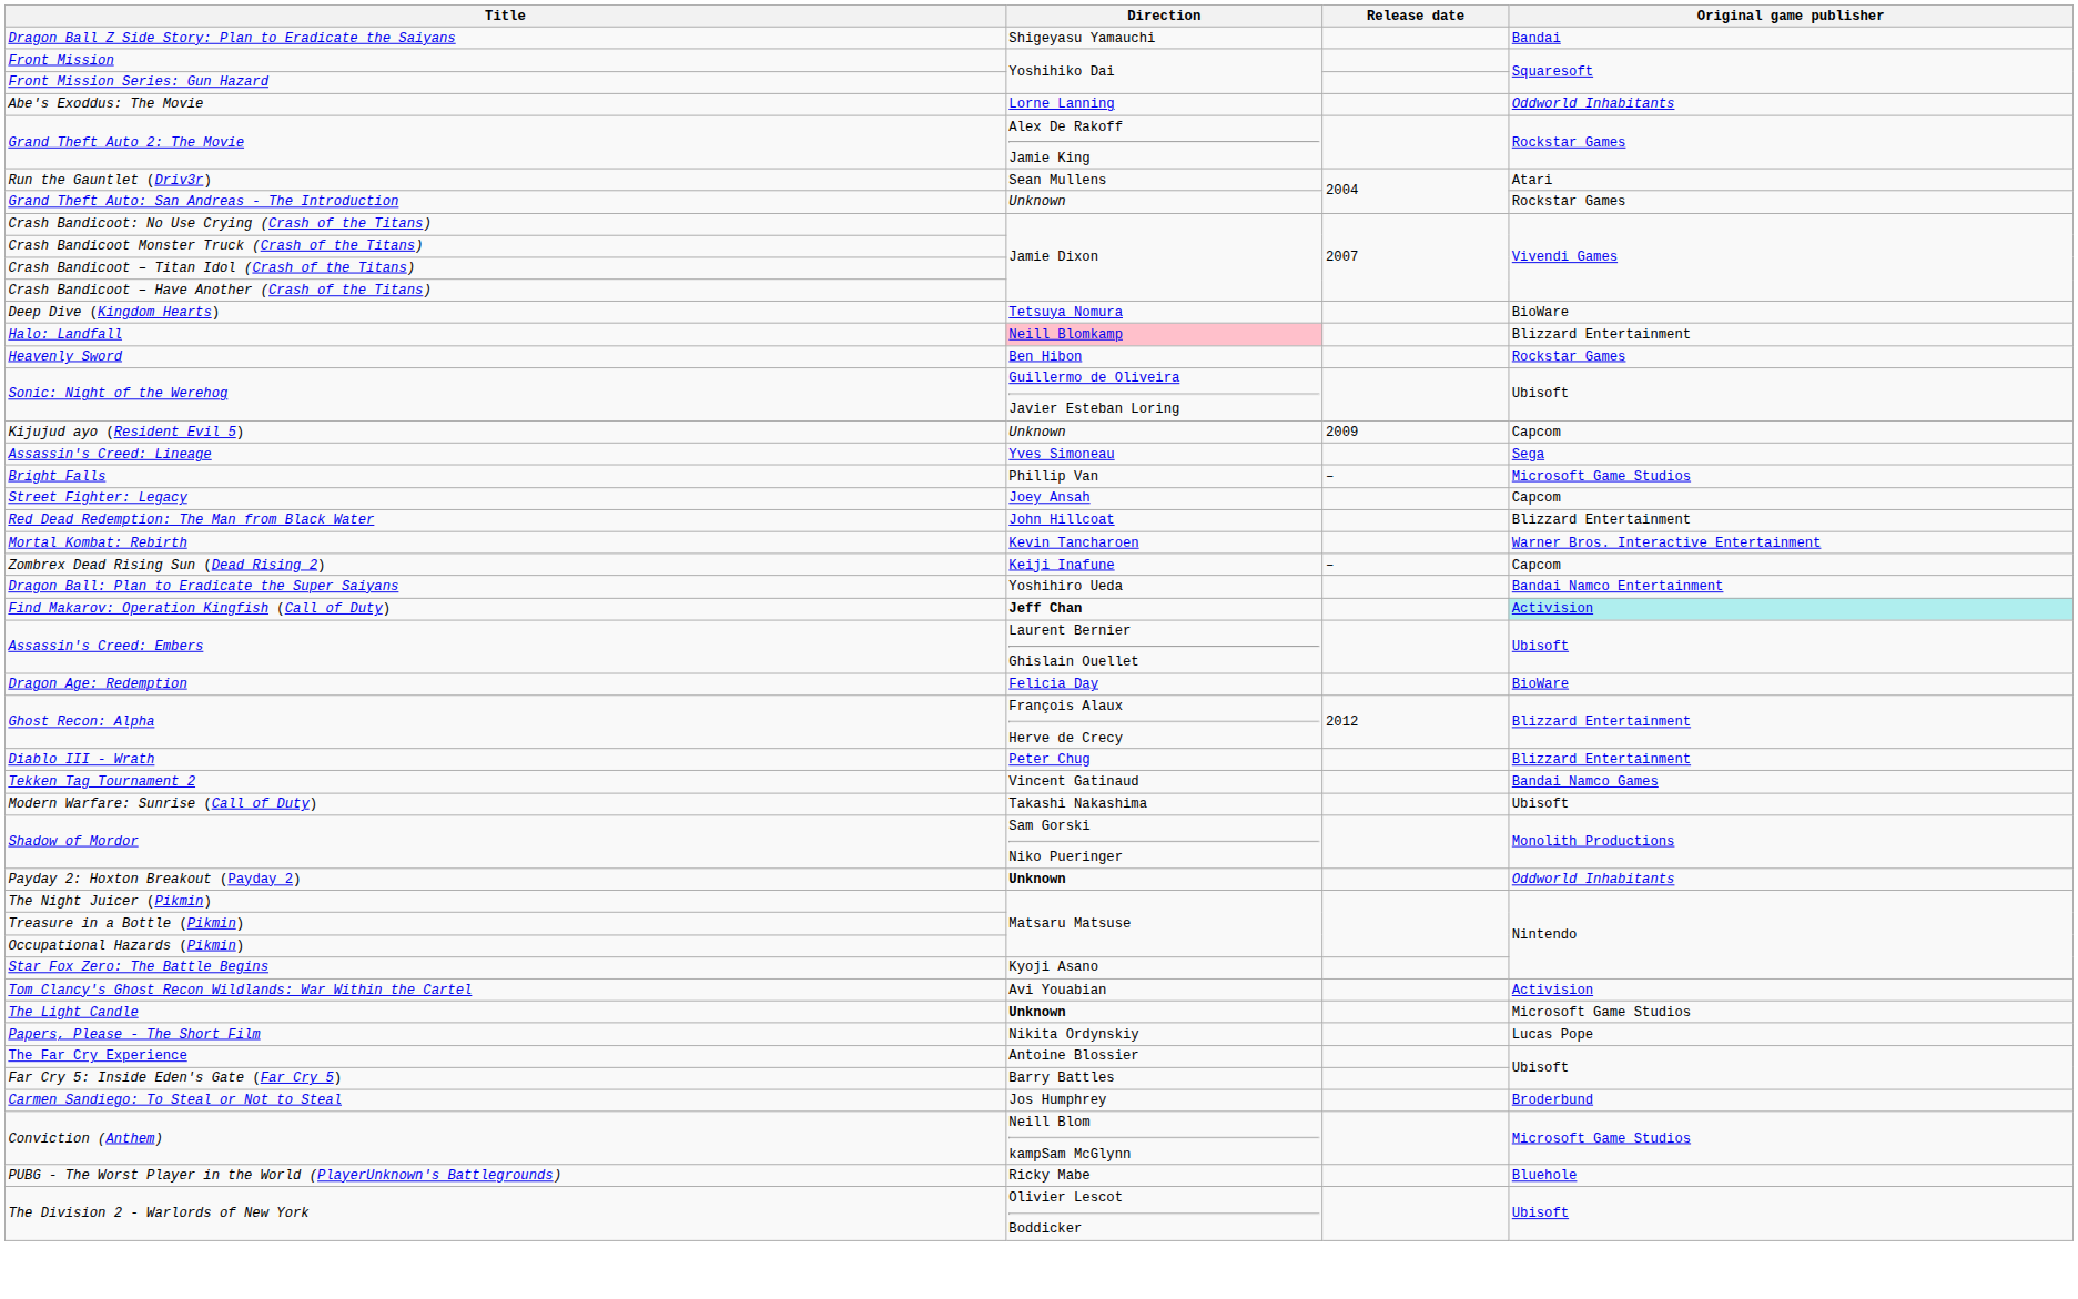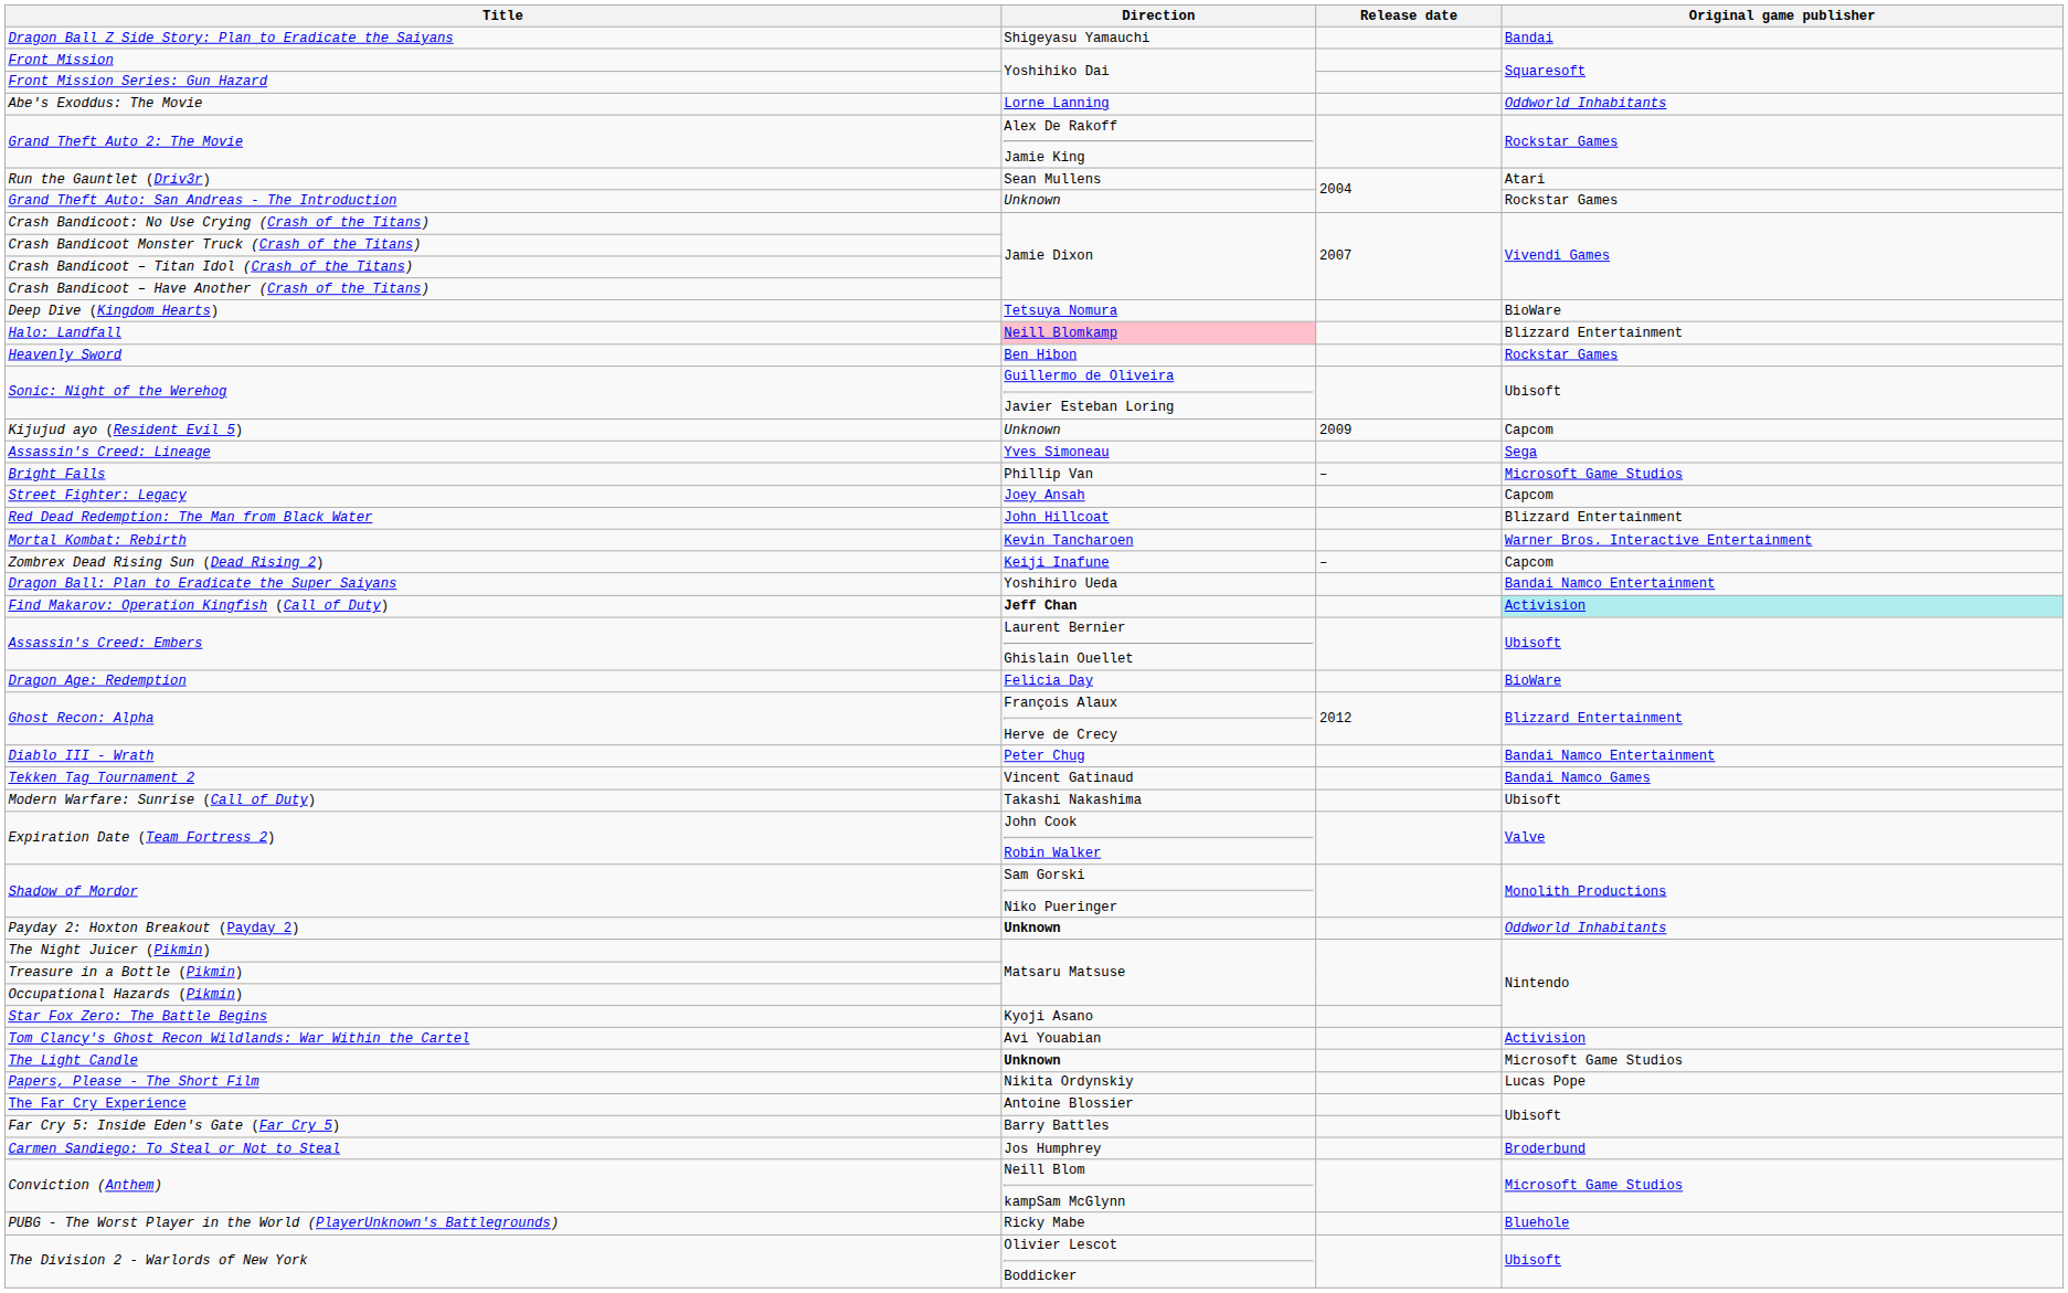Diablo III - Wrath | Original game publisher: Blizzard Entertainment -> Bandai Namco Entertainment
+ row: Expiration Date (Team Fortress 2) | John Cook Robin Walker | Valve
